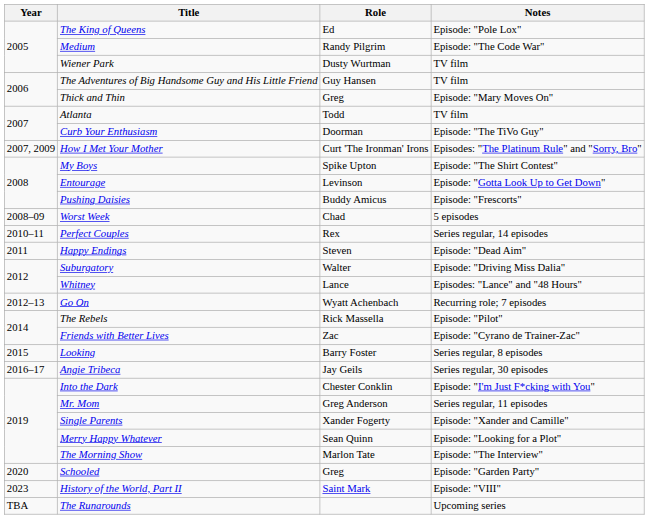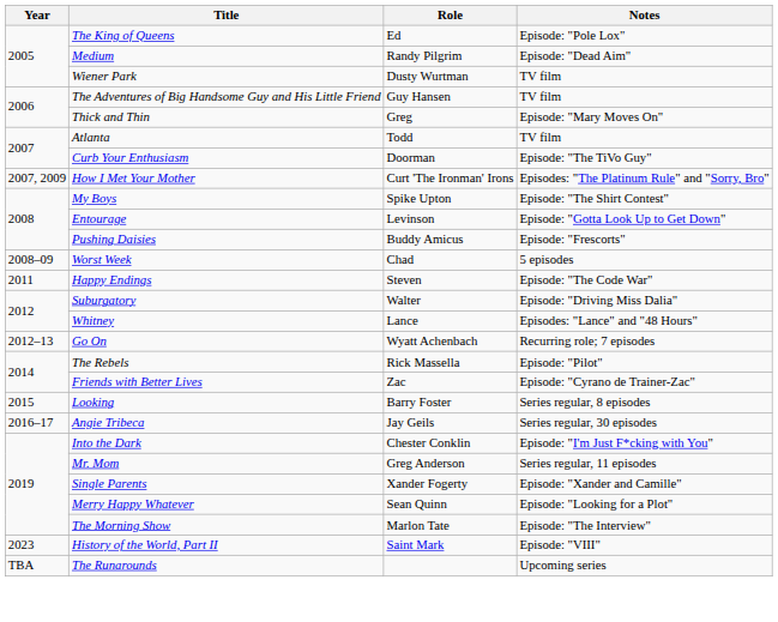Medium | Notes: Episode: "The Code War" -> Episode: "Dead Aim"
- row: 2010–11 | Perfect Couples | Rex | Series regular, 14 episodes
Happy Endings | Notes: Episode: "Dead Aim" -> Episode: "The Code War"
- row: 2020 | Schooled | Greg | Episode: "Garden Party"
